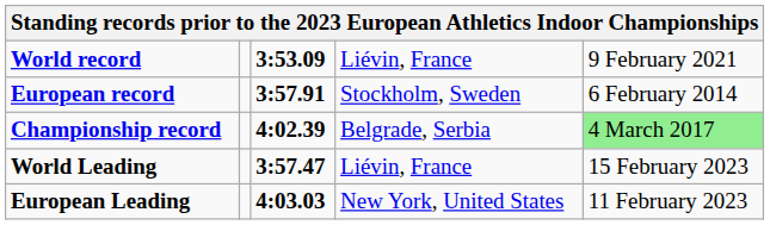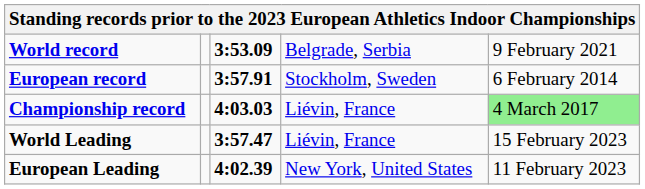World record | column 4: Liévin, France -> Belgrade, Serbia
Championship record | column 3: 4:02.39 -> 4:03.03
Championship record | column 4: Belgrade, Serbia -> Liévin, France
European Leading | column 3: 4:03.03 -> 4:02.39
